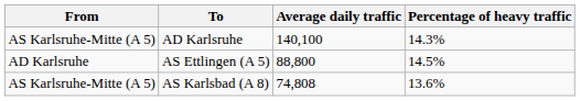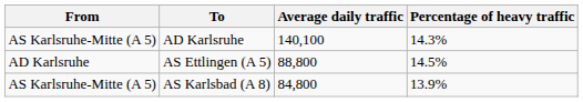AS Karlsbad (A 8) | Average daily traffic: 74,808 -> 84,800
AS Karlsbad (A 8) | Percentage of heavy traffic: 13.6% -> 13.9%
